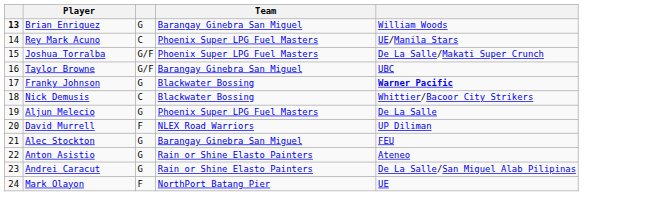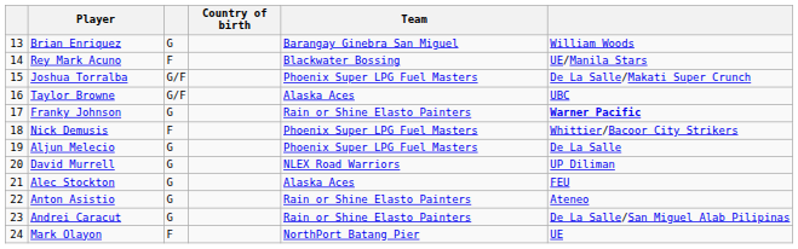+ column: Country of birth
Brian Enriquez | column 1: bold -> normal
Rey Mark Acuno | column 3: C -> F
Rey Mark Acuno | Team: Phoenix Super LPG Fuel Masters -> Blackwater Bossing
Taylor Browne | Team: Barangay Ginebra San Miguel -> Alaska Aces
Franky Johnson | Team: Blackwater Bossing -> Rain or Shine Elasto Painters
Nick Demusis | column 3: C -> F
Nick Demusis | Team: Blackwater Bossing -> Phoenix Super LPG Fuel Masters
David Murrell | column 3: F -> G
Alec Stockton | Team: Barangay Ginebra San Miguel -> Alaska Aces
